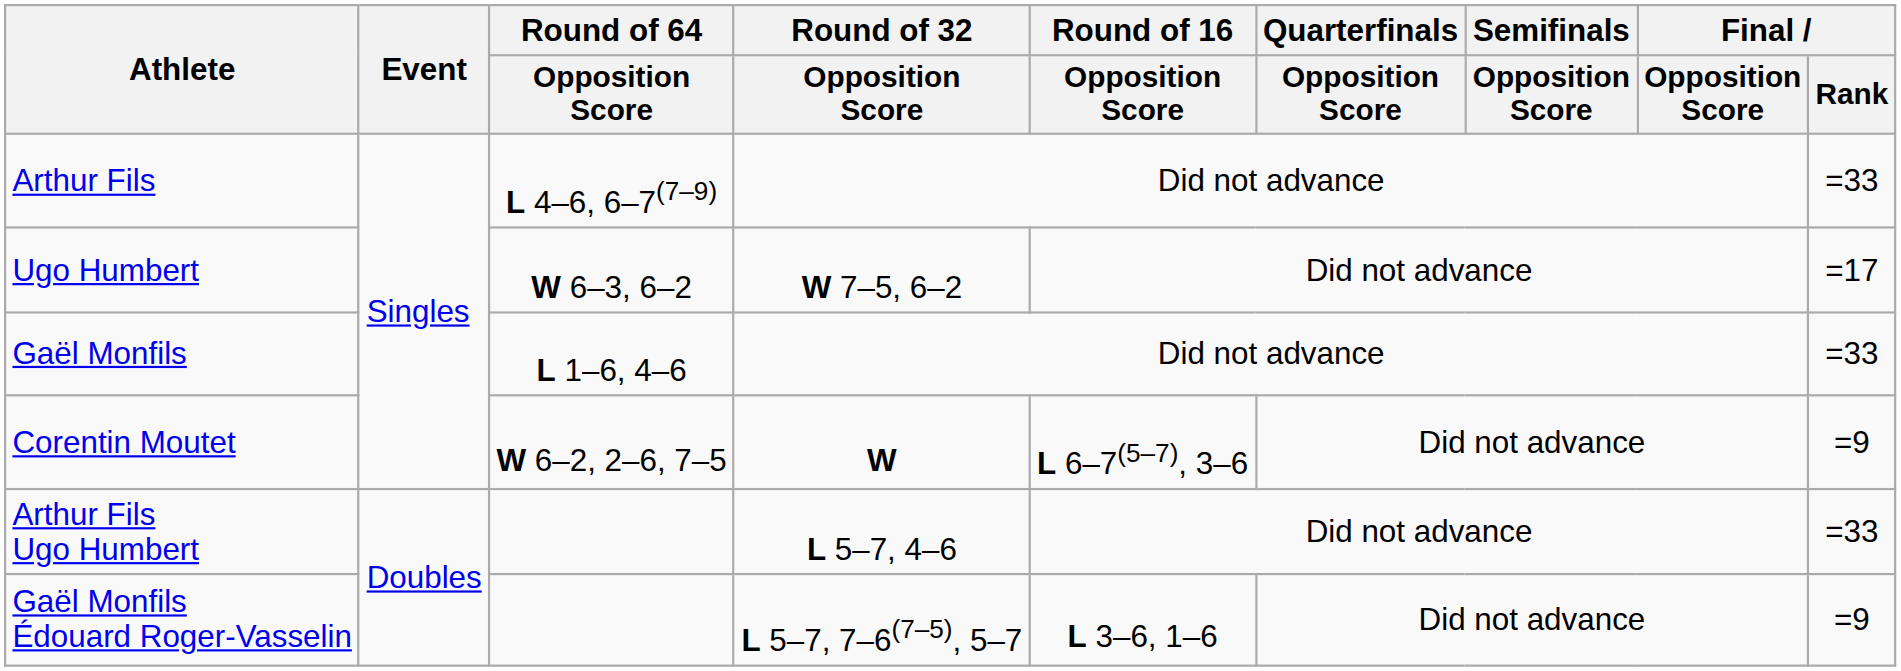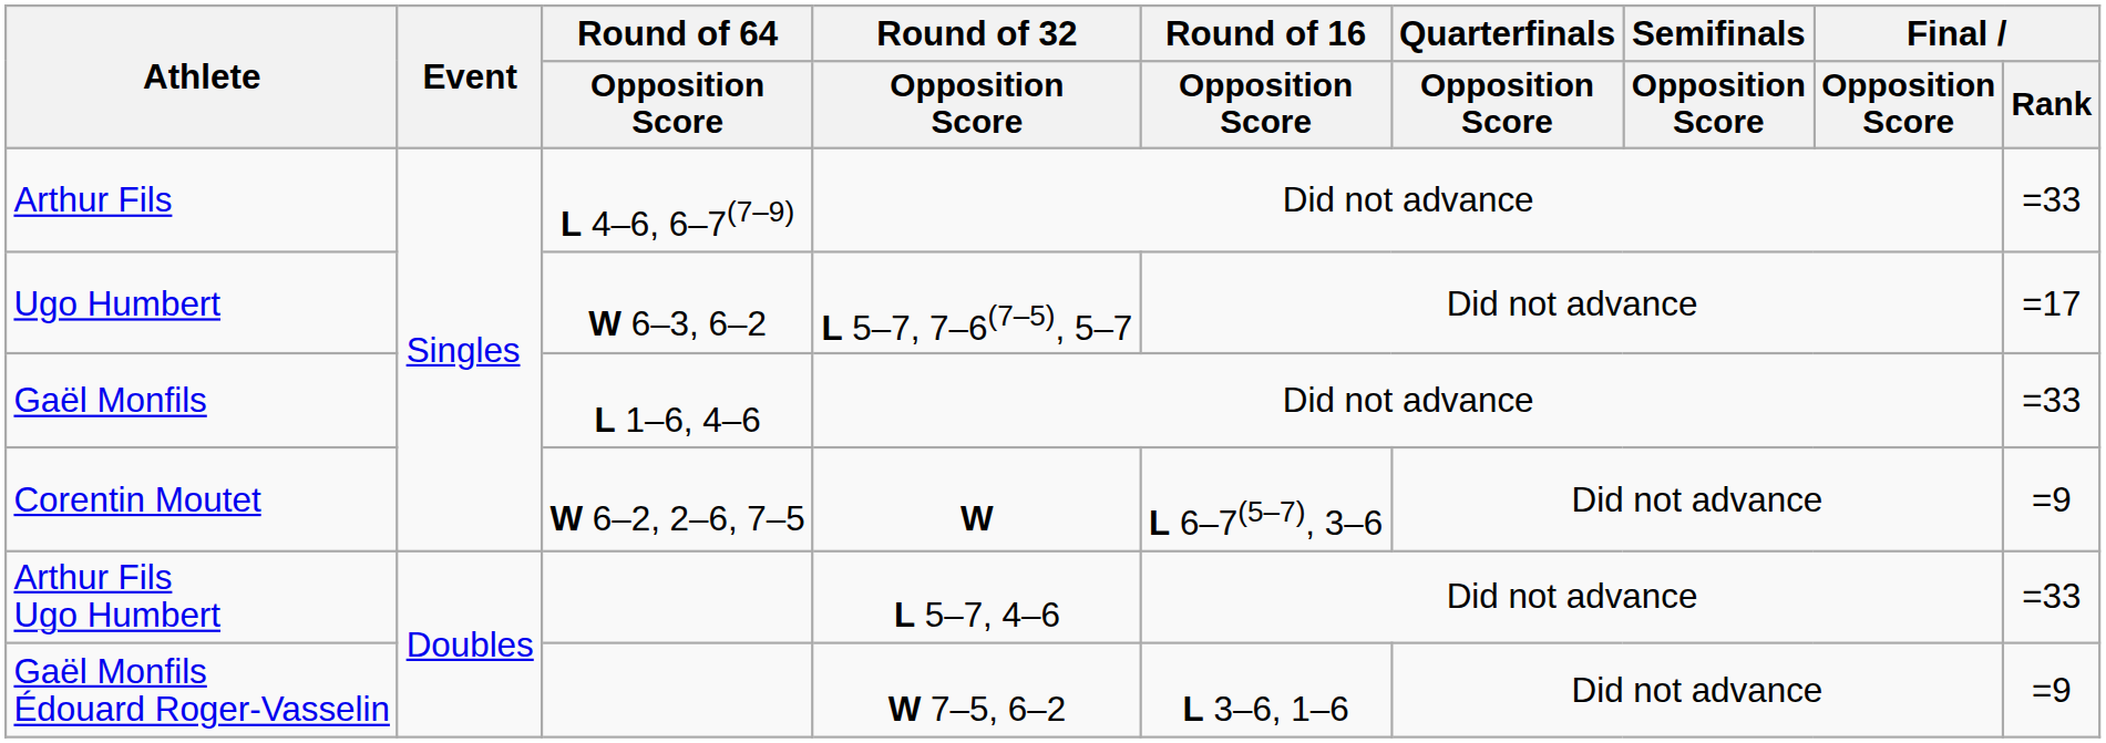Ugo Humbert | Round of 32 / Opposition Score: W 7–5, 6–2 -> L 5–7, 7–6(7–5), 5–7
Gaël Monfils Édouard Roger-Vasselin | Round of 32 / Opposition Score: L 5–7, 7–6(7–5), 5–7 -> W 7–5, 6–2
